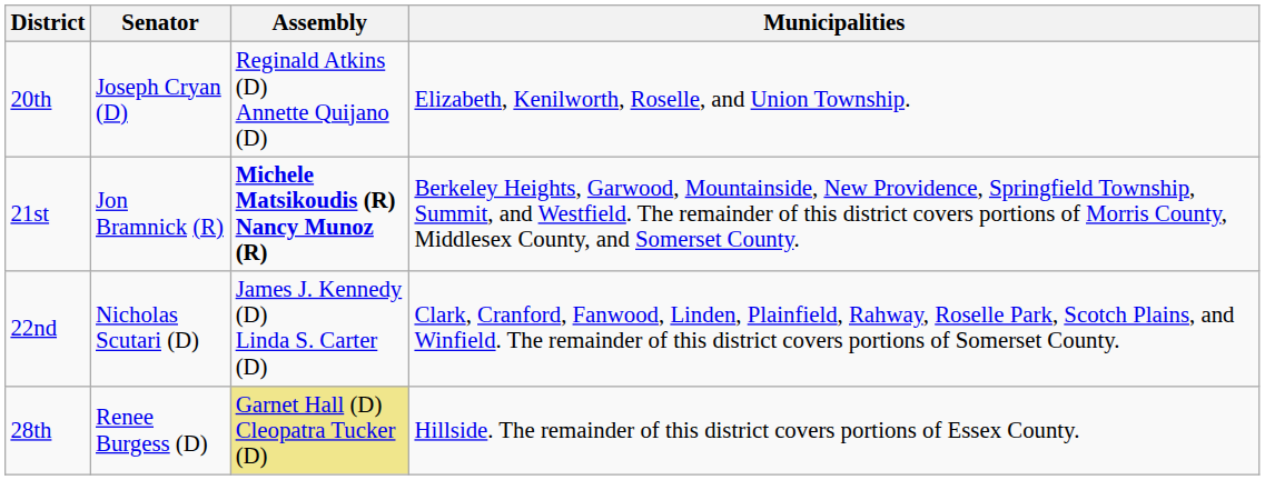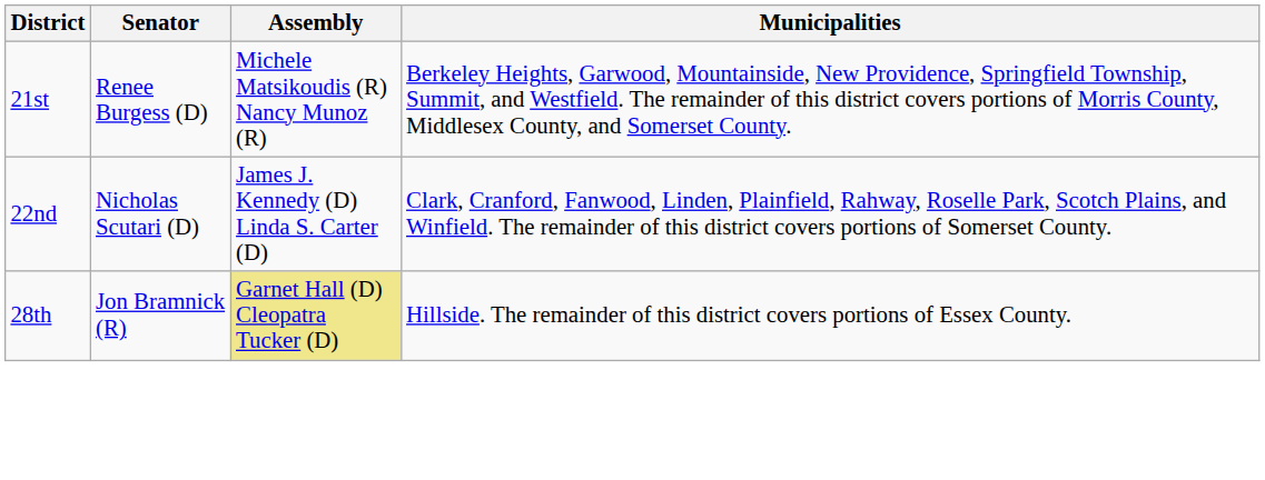- row: 20th | Joseph Cryan (D) | Reginald Atkins (D) Annette Quijano (D) | Elizabeth, Kenilworth, Roselle, and Union Township.
21st | Senator: Jon Bramnick (R) -> Renee Burgess (D)
21st | Assembly: bold -> normal
28th | Senator: Renee Burgess (D) -> Jon Bramnick (R)
